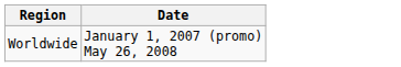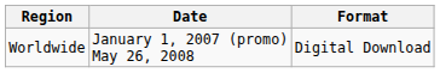+ column: Format | Digital Download
